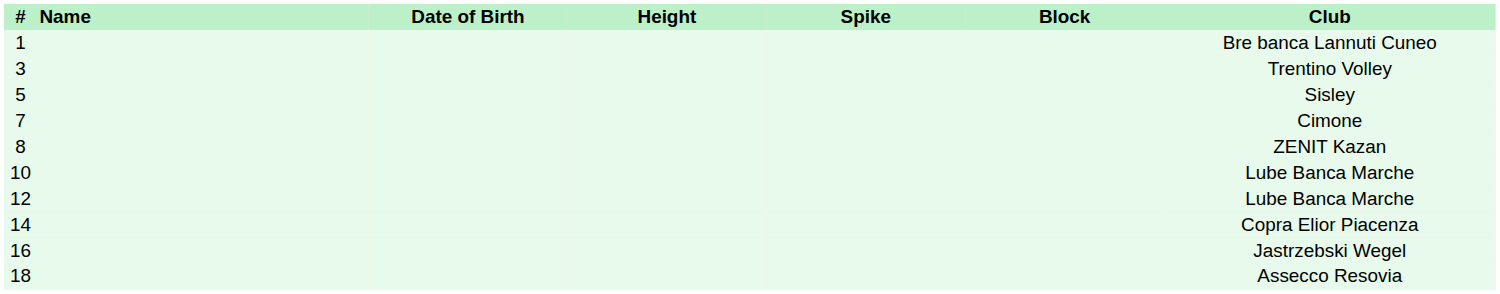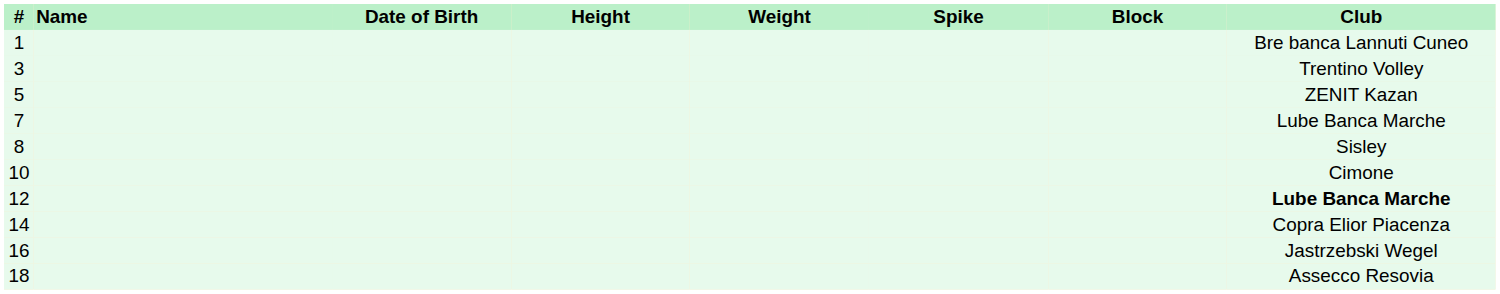+ column: Weight
5 | Club: Sisley -> ZENIT Kazan
7 | Club: Cimone -> Lube Banca Marche
8 | Club: ZENIT Kazan -> Sisley
10 | Club: Lube Banca Marche -> Cimone
12 | Club: normal -> bold
